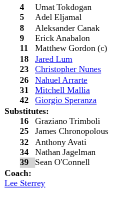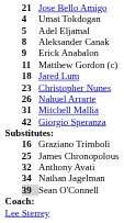+ row: 21 | Jose Bello Amigo
